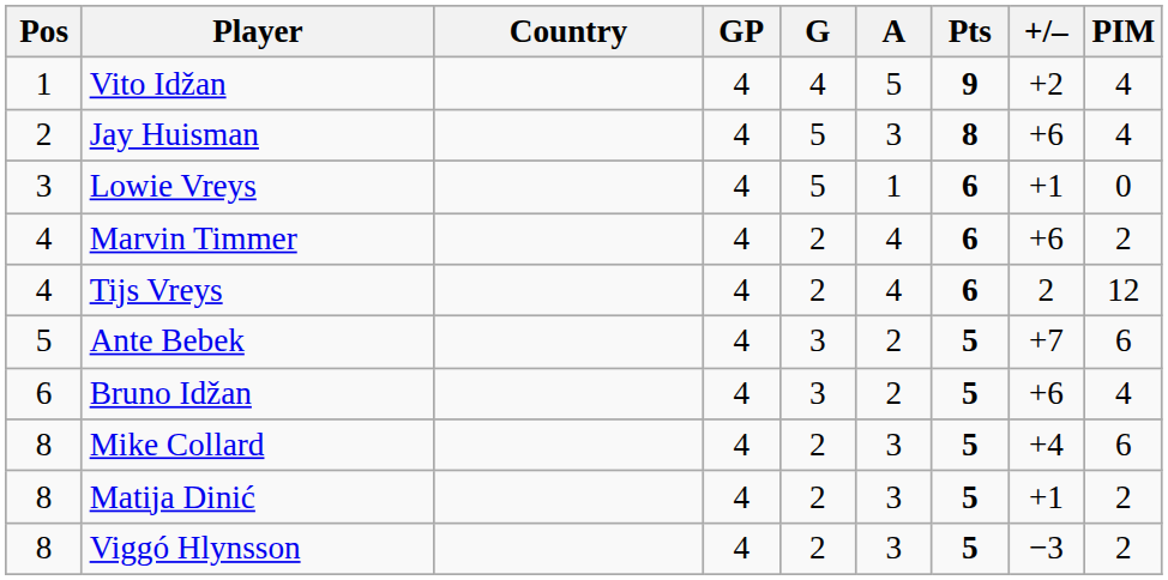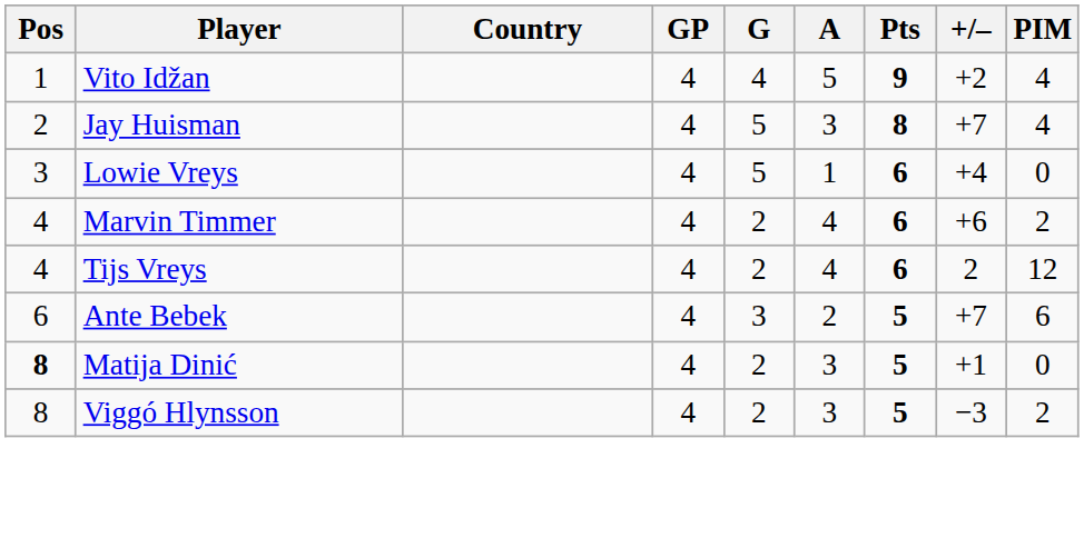Jay Huisman | +/–: +6 -> +7
Lowie Vreys | +/–: +1 -> +4
Ante Bebek | Pos: 5 -> 6
- row: 6 | Bruno Idžan | 4 | 3 | 2 | 5 | +6 | 4
- row: 8 | Mike Collard | 4 | 2 | 3 | 5 | +4 | 6
Matija Dinić | Pos: normal -> bold
Matija Dinić | PIM: 2 -> 0
